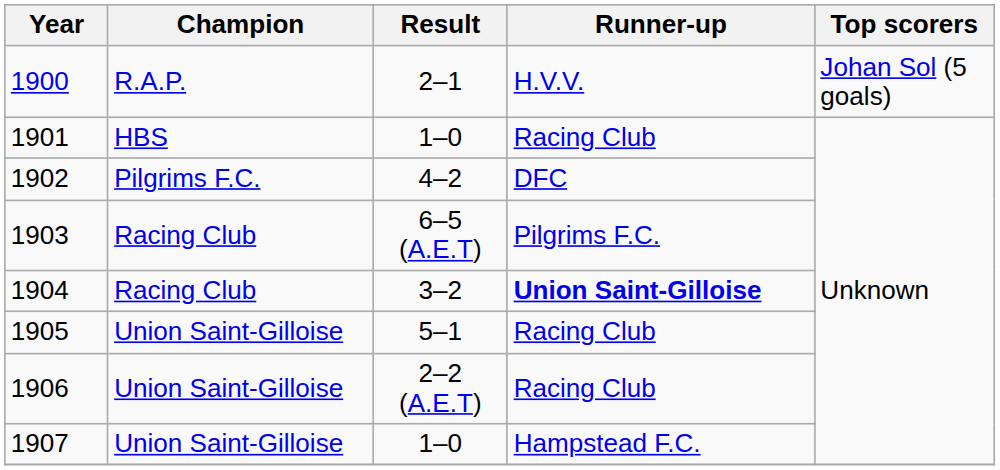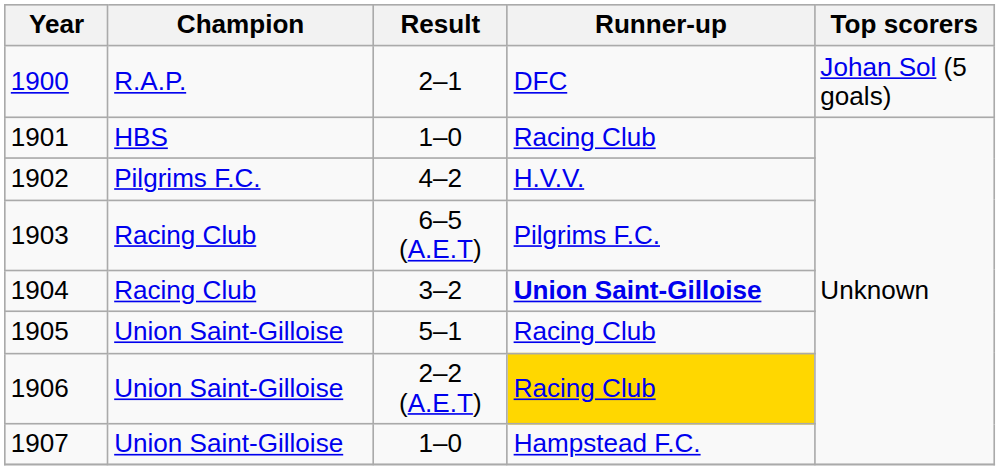1900 | Runner-up: H.V.V. -> DFC
1902 | Runner-up: DFC -> H.V.V.
1906 | Runner-up: no background -> gold background
